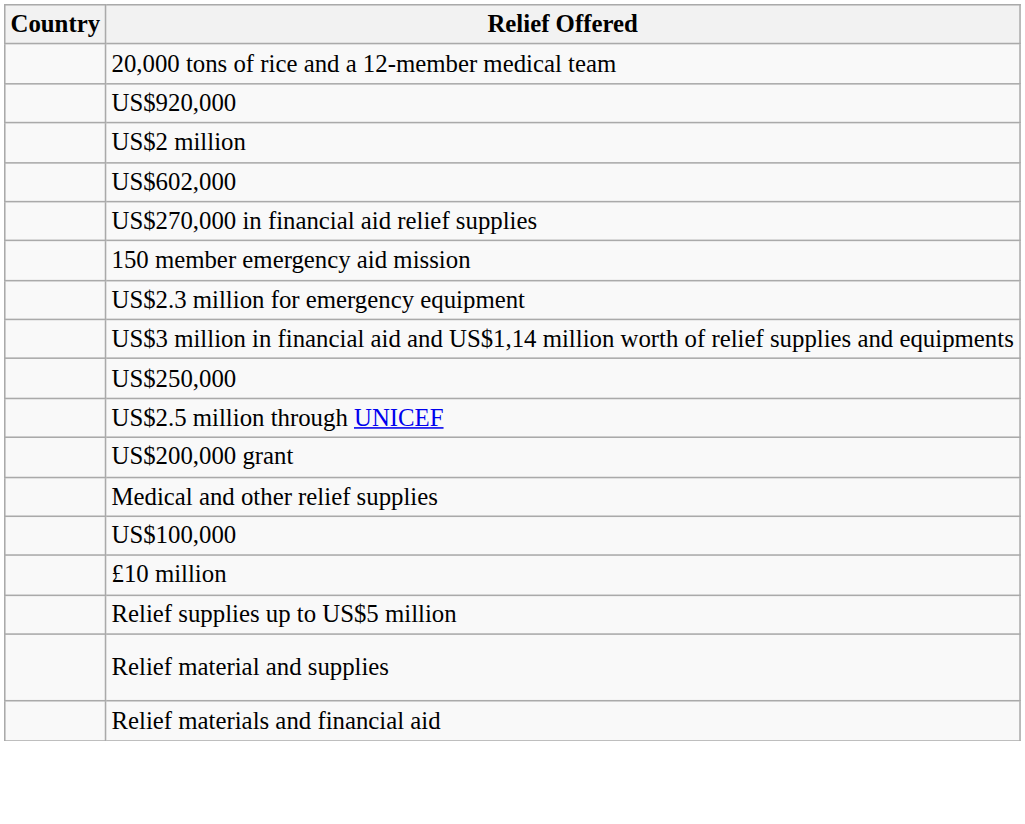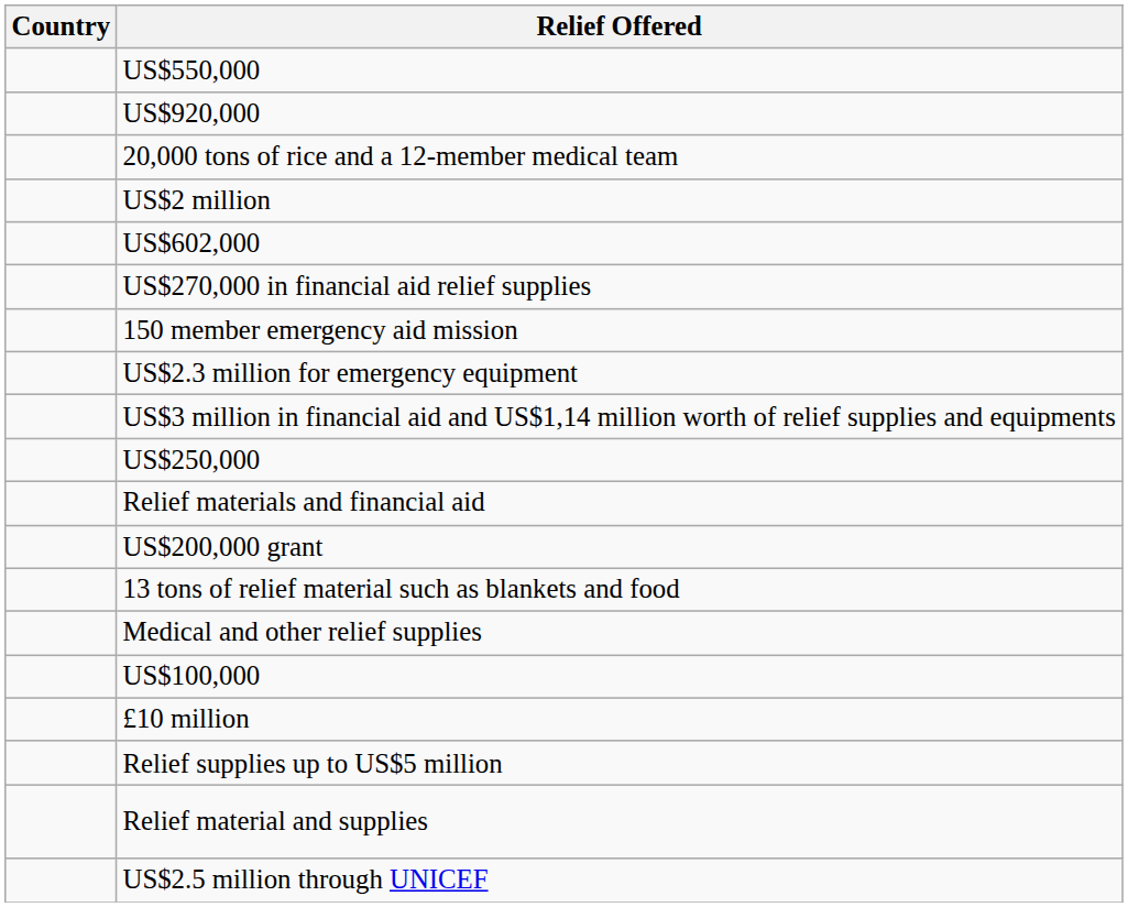+ row: US$550,000
rows swapped: 20,000 tons of rice and a 12-member medical team <-> US$920,000
rows swapped: US$2.5 million through UNICEF <-> Relief materials and financial aid
+ row: 13 tons of relief material such as blankets and food
